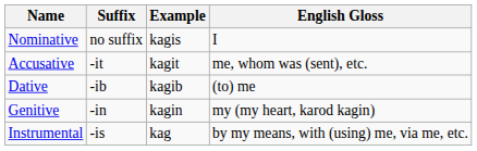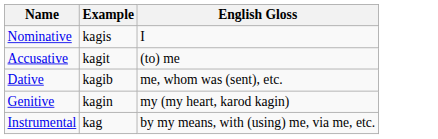- column: Suffix | no suffix | -it | -ib | -in | -is
Accusative | English Gloss: me, whom was (sent), etc. -> (to) me
Dative | English Gloss: (to) me -> me, whom was (sent), etc.
